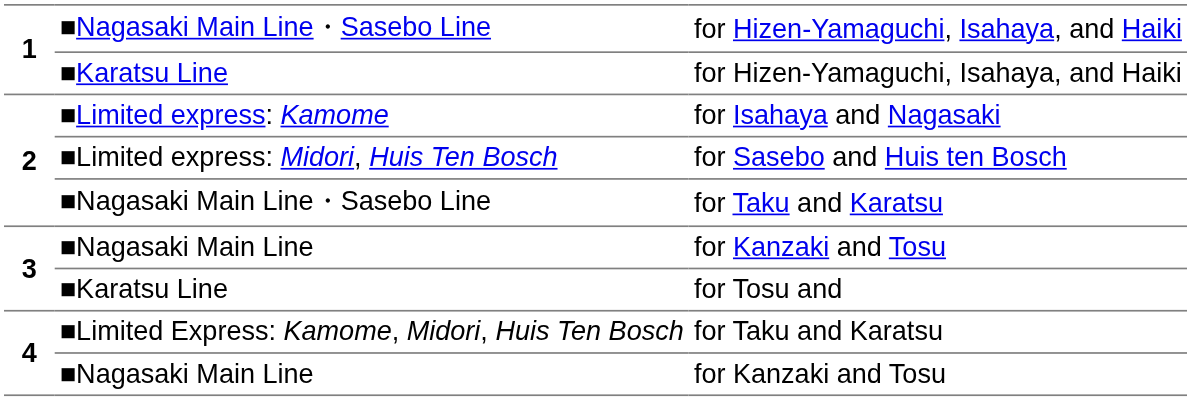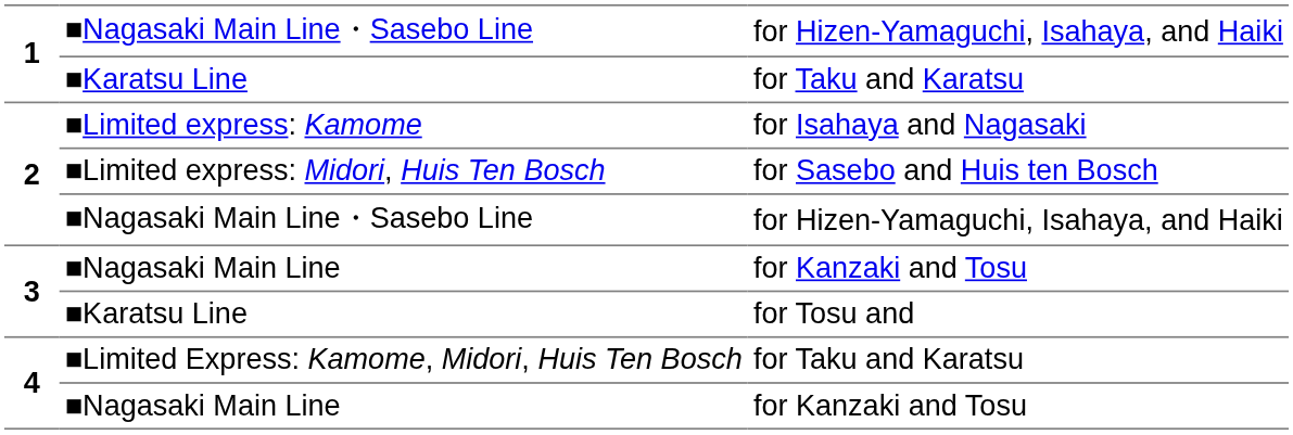1 / ■Karatsu Line | column 3: for Hizen-Yamaguchi, Isahaya, and Haiki -> for Taku and Karatsu
2 / ■Nagasaki Main Line・Sasebo Line | column 3: for Taku and Karatsu -> for Hizen-Yamaguchi, Isahaya, and Haiki
